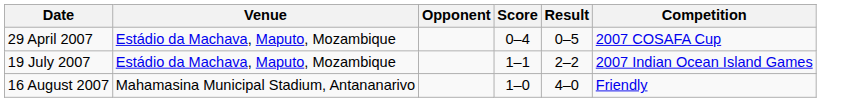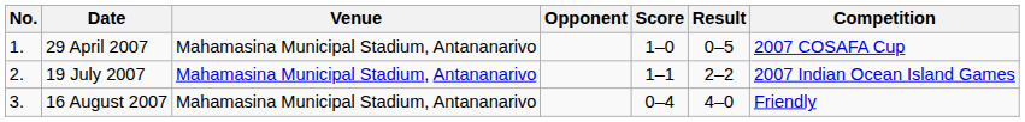+ column: No. | 1. | 2. | 3.
29 April 2007 | Venue: Estádio da Machava, Maputo, Mozambique -> Mahamasina Municipal Stadium, Antananarivo
29 April 2007 | Score: 0–4 -> 1–0
19 July 2007 | Venue: Estádio da Machava, Maputo, Mozambique -> Mahamasina Municipal Stadium, Antananarivo
16 August 2007 | Score: 1–0 -> 0–4
